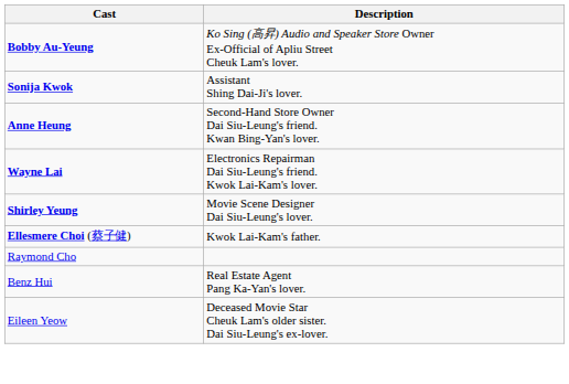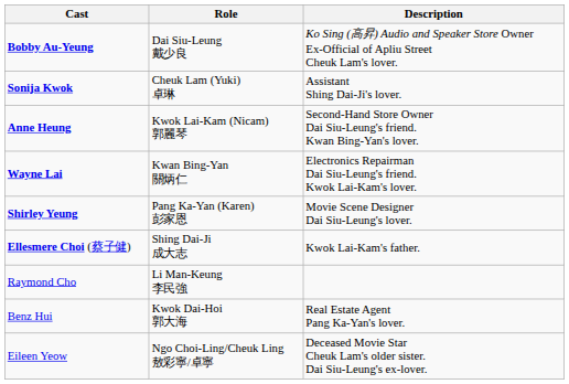+ column: Role | Dai Siu-Leung 戴少良 | Cheuk Lam (Yuki) 卓琳 | Kwok Lai-Kam (Nicam) 郭麗琴 | Kwan Bing-Yan 關炳仁 | Pang Ka-Yan (Karen) 彭家恩 | Shing Dai-Ji 成大志 | Li Man-Keung 李民強 | Kwok Dai-Hoi 郭大海 | Ngo Choi-Ling/Cheuk Ling 敖彩寧/卓寧
